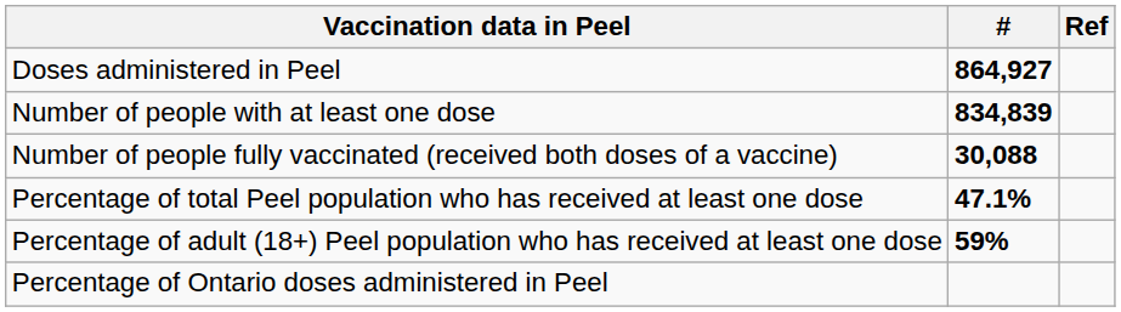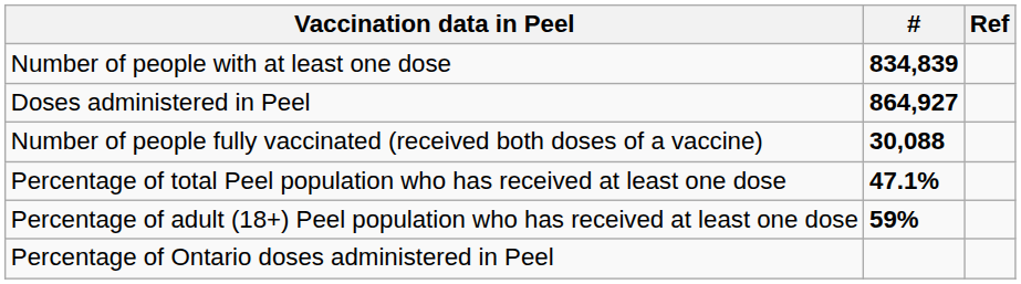rows swapped: Doses administered in Peel <-> Number of people with at least one dose
